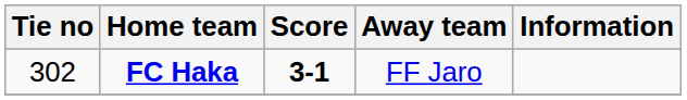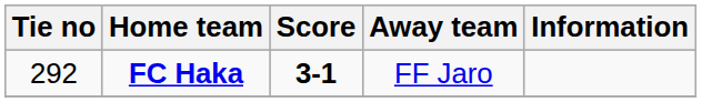FC Haka | Tie no: 302 -> 292
